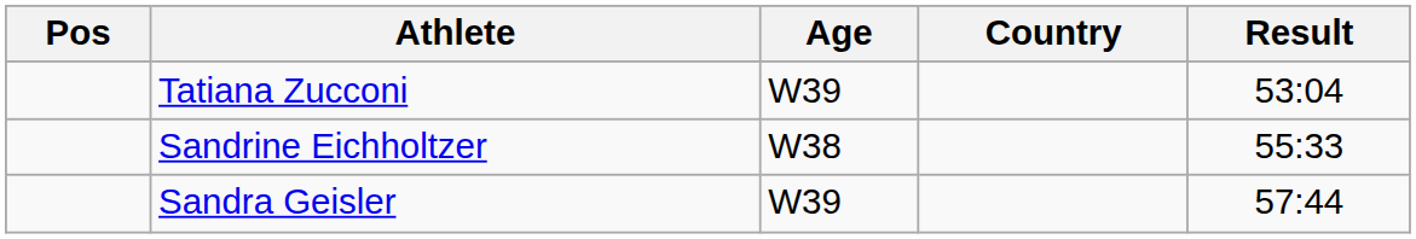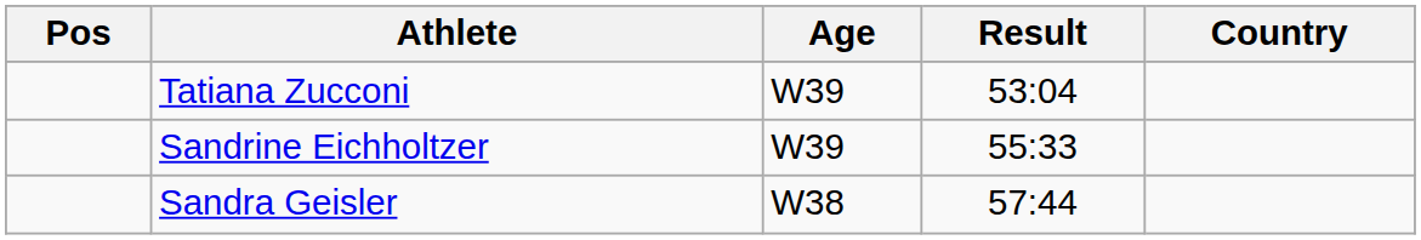columns swapped: Country <-> Result
Sandrine Eichholtzer | Age: W38 -> W39
Sandra Geisler | Age: W39 -> W38
